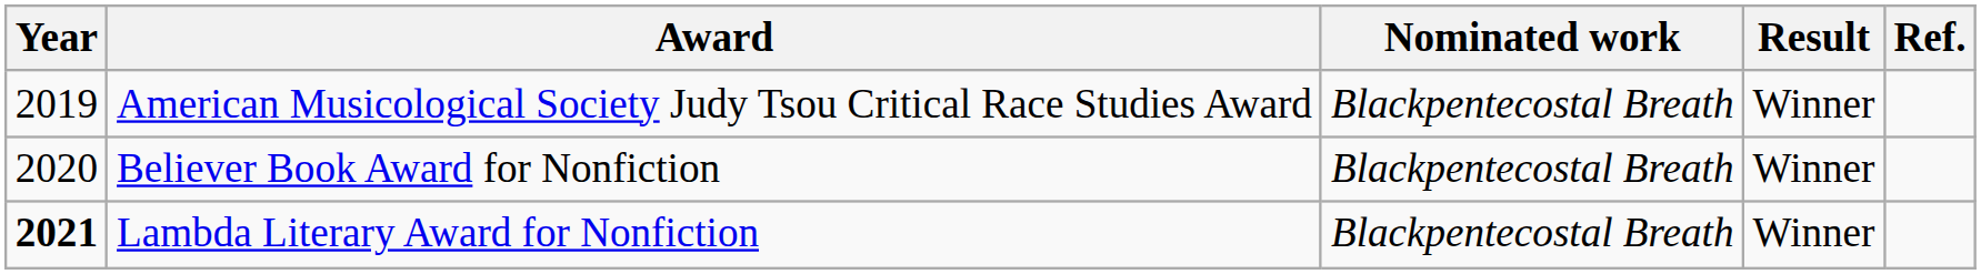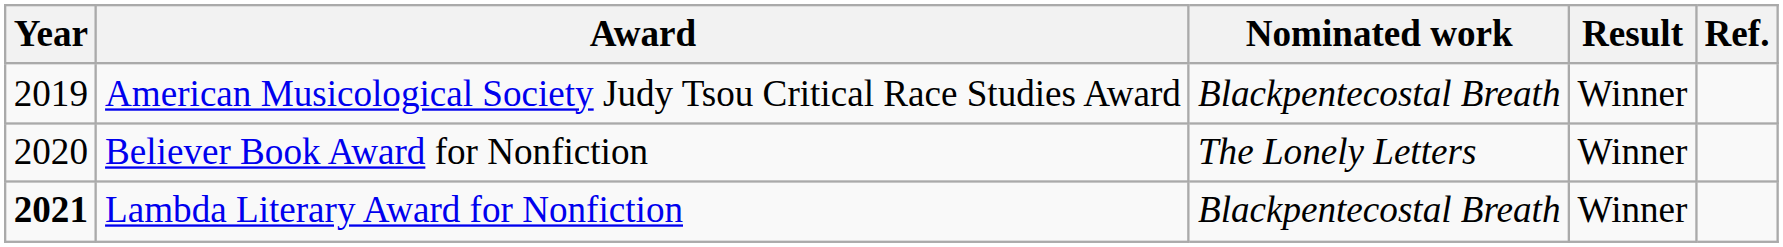Believer Book Award for Nonfiction | Nominated work: Blackpentecostal Breath -> The Lonely Letters
